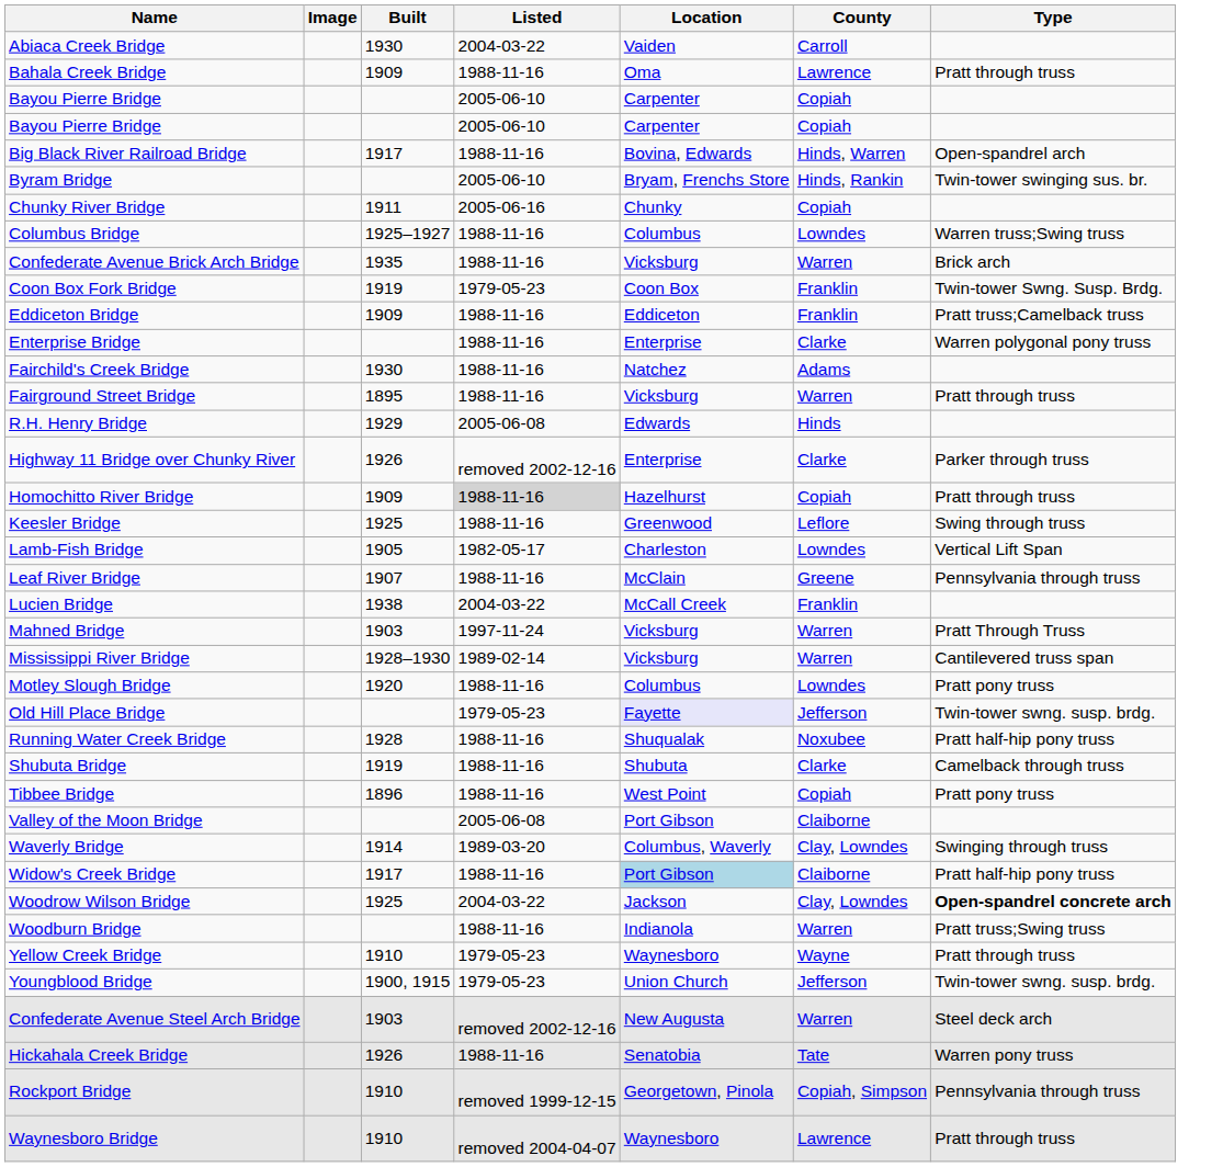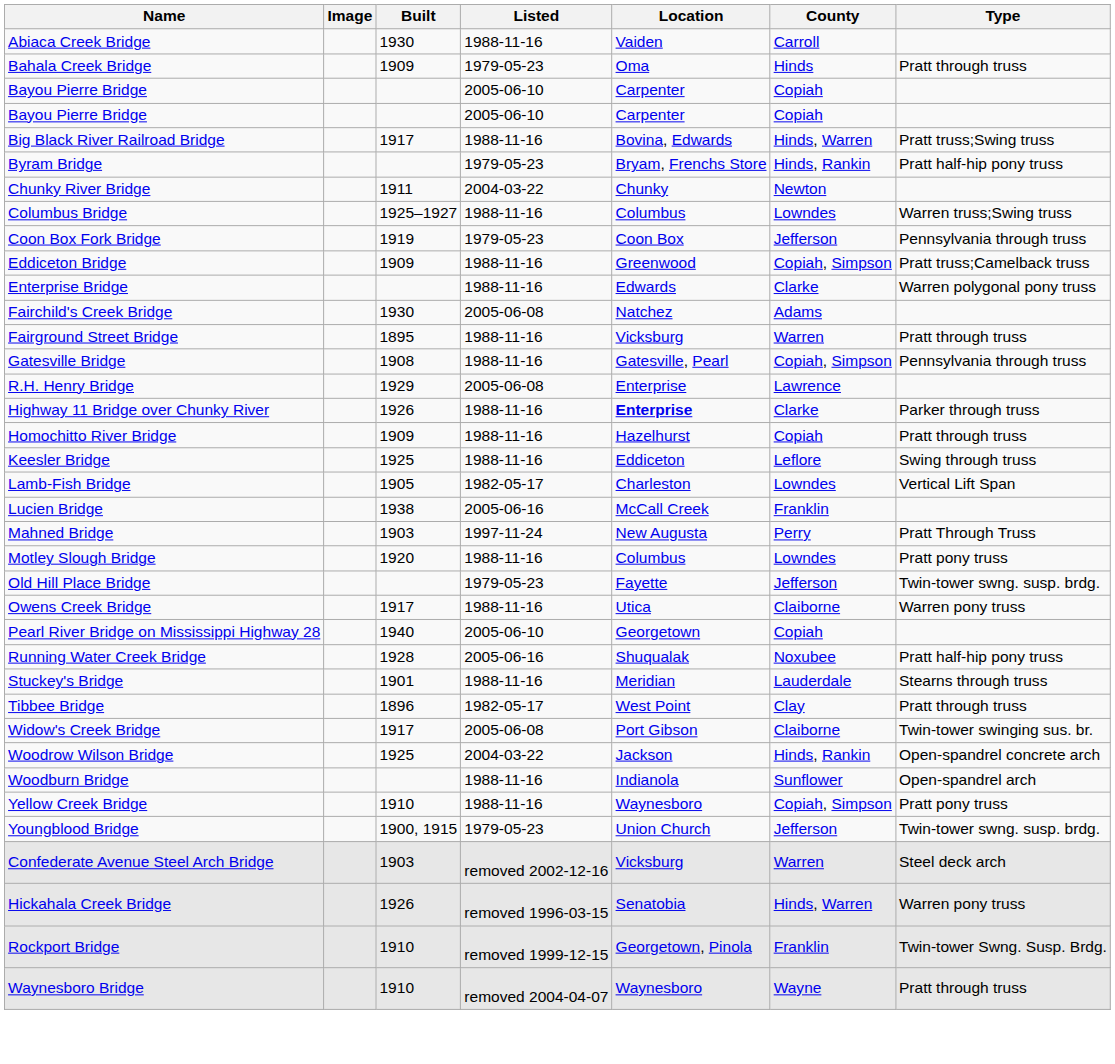Abiaca Creek Bridge | Listed: 2004-03-22 -> 1988-11-16
Bahala Creek Bridge | Listed: 1988-11-16 -> 1979-05-23
Bahala Creek Bridge | County: Lawrence -> Hinds
Big Black River Railroad Bridge | Type: Open-spandrel arch -> Pratt truss;Swing truss
Byram Bridge | Listed: 2005-06-10 -> 1979-05-23
Byram Bridge | Type: Twin-tower swinging sus. br. -> Pratt half-hip pony truss
Chunky River Bridge | Listed: 2005-06-16 -> 2004-03-22
Chunky River Bridge | County: Copiah -> Newton
- row: Confederate Avenue Brick Arch Bridge | 1935 | 1988-11-16 | Vicksburg | Warren | Brick arch
Coon Box Fork Bridge | County: Franklin -> Jefferson
Coon Box Fork Bridge | Type: Twin-tower Swng. Susp. Brdg. -> Pennsylvania through truss
Eddiceton Bridge | Location: Eddiceton -> Greenwood
Eddiceton Bridge | County: Franklin -> Copiah, Simpson
Enterprise Bridge | Location: Enterprise -> Edwards
Fairchild's Creek Bridge | Listed: 1988-11-16 -> 2005-06-08
+ row: Gatesville Bridge | 1908 | 1988-11-16 | Gatesville, Pearl | Copiah, Simpson | Pennsylvania through truss
R.H. Henry Bridge | Location: Edwards -> Enterprise
R.H. Henry Bridge | County: Hinds -> Lawrence
Highway 11 Bridge over Chunky River | Listed: removed 2002-12-16 -> 1988-11-16
Highway 11 Bridge over Chunky River | Location: normal -> bold
Homochitto River Bridge | Listed: lightgrey background -> no background
Keesler Bridge | Location: Greenwood -> Eddiceton
- row: Leaf River Bridge | 1907 | 1988-11-16 | McClain | Greene | Pennsylvania through truss
Lucien Bridge | Listed: 2004-03-22 -> 2005-06-16
Mahned Bridge | Location: Vicksburg -> New Augusta
Mahned Bridge | County: Warren -> Perry
- row: Mississippi River Bridge | 1928–1930 | 1989-02-14 | Vicksburg | Warren | Cantilevered truss span
Old Hill Place Bridge | Location: lavender background -> no background
+ row: Owens Creek Bridge | 1917 | 1988-11-16 | Utica | Claiborne | Warren pony truss
+ row: Pearl River Bridge on Mississippi Highway 28 | 1940 | 2005-06-10 | Georgetown | Copiah
Running Water Creek Bridge | Listed: 1988-11-16 -> 2005-06-16
- row: Shubuta Bridge | 1919 | 1988-11-16 | Shubuta | Clarke | Camelback through truss
+ row: Stuckey's Bridge | 1901 | 1988-11-16 | Meridian | Lauderdale | Stearns through truss
Tibbee Bridge | Listed: 1988-11-16 -> 1982-05-17
Tibbee Bridge | County: Copiah -> Clay
Tibbee Bridge | Type: Pratt pony truss -> Pratt through truss
- row: Valley of the Moon Bridge | 2005-06-08 | Port Gibson | Claiborne
- row: Waverly Bridge | 1914 | 1989-03-20 | Columbus, Waverly | Clay, Lowndes | Swinging through truss
Widow's Creek Bridge | Listed: 1988-11-16 -> 2005-06-08
Widow's Creek Bridge | Location: lightblue background -> no background
Widow's Creek Bridge | Type: Pratt half-hip pony truss -> Twin-tower swinging sus. br.
Woodrow Wilson Bridge | County: Clay, Lowndes -> Hinds, Rankin
Woodrow Wilson Bridge | Type: bold -> normal
Woodburn Bridge | County: Warren -> Sunflower
Woodburn Bridge | Type: Pratt truss;Swing truss -> Open-spandrel arch
Yellow Creek Bridge | Listed: 1979-05-23 -> 1988-11-16
Yellow Creek Bridge | County: Wayne -> Copiah, Simpson
Yellow Creek Bridge | Type: Pratt through truss -> Pratt pony truss
Confederate Avenue Steel Arch Bridge | Location: New Augusta -> Vicksburg
Hickahala Creek Bridge | Listed: 1988-11-16 -> removed 1996-03-15
Hickahala Creek Bridge | County: Tate -> Hinds, Warren
Rockport Bridge | County: Copiah, Simpson -> Franklin
Rockport Bridge | Type: Pennsylvania through truss -> Twin-tower Swng. Susp. Brdg.
Waynesboro Bridge | County: Lawrence -> Wayne
